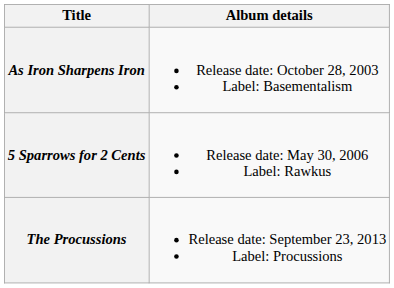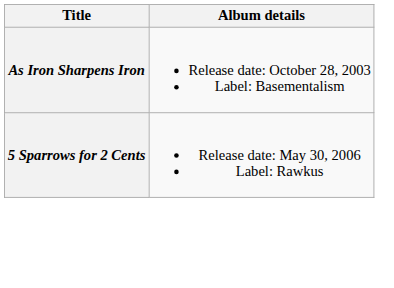- row: The Procussions | Release date: September 23, 2013 Label: Procussions
